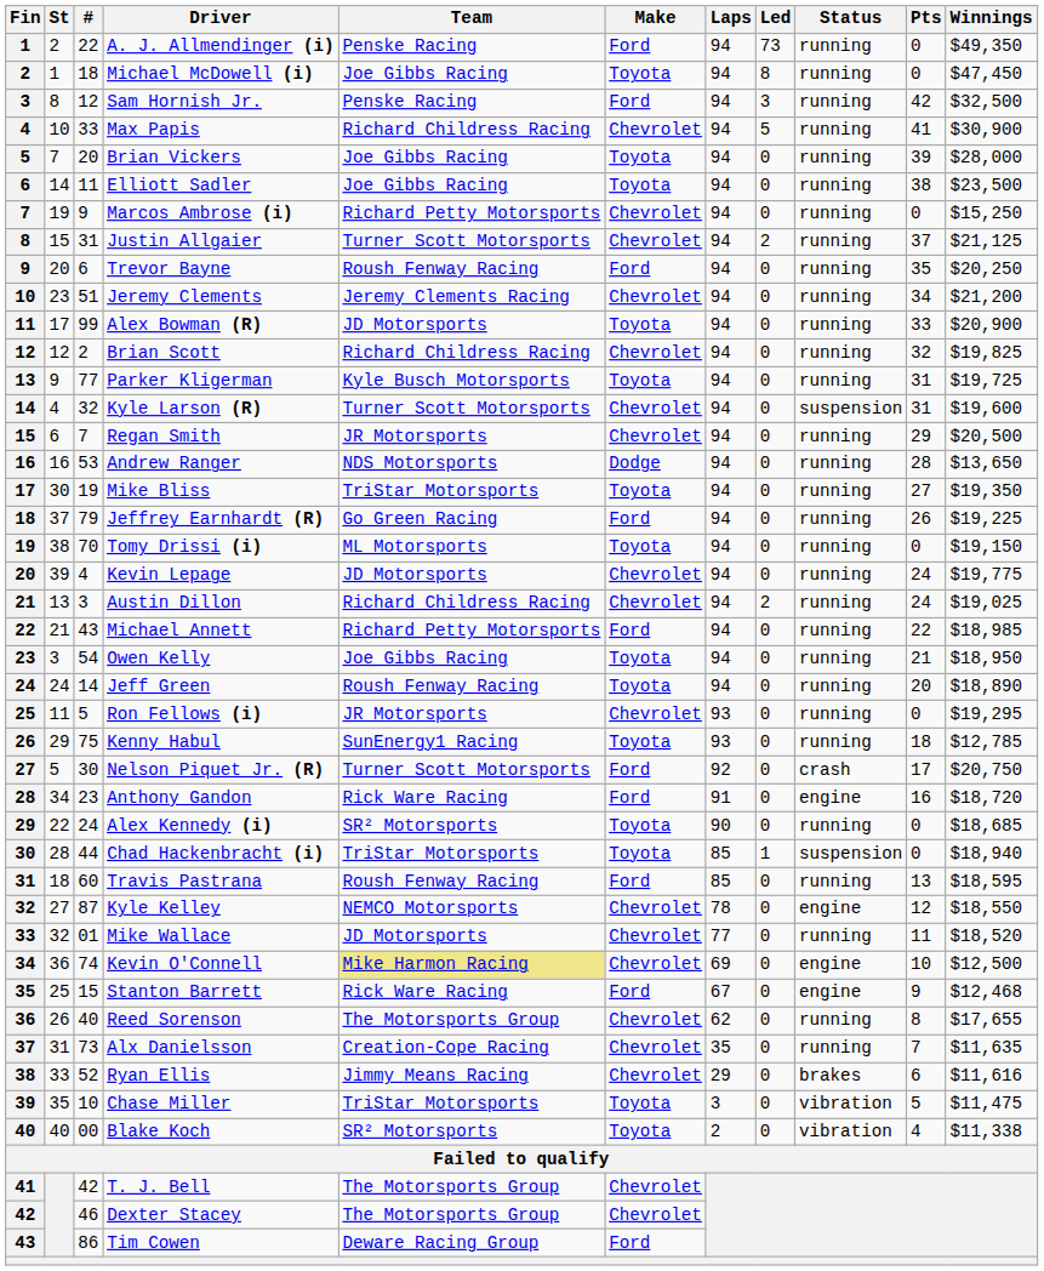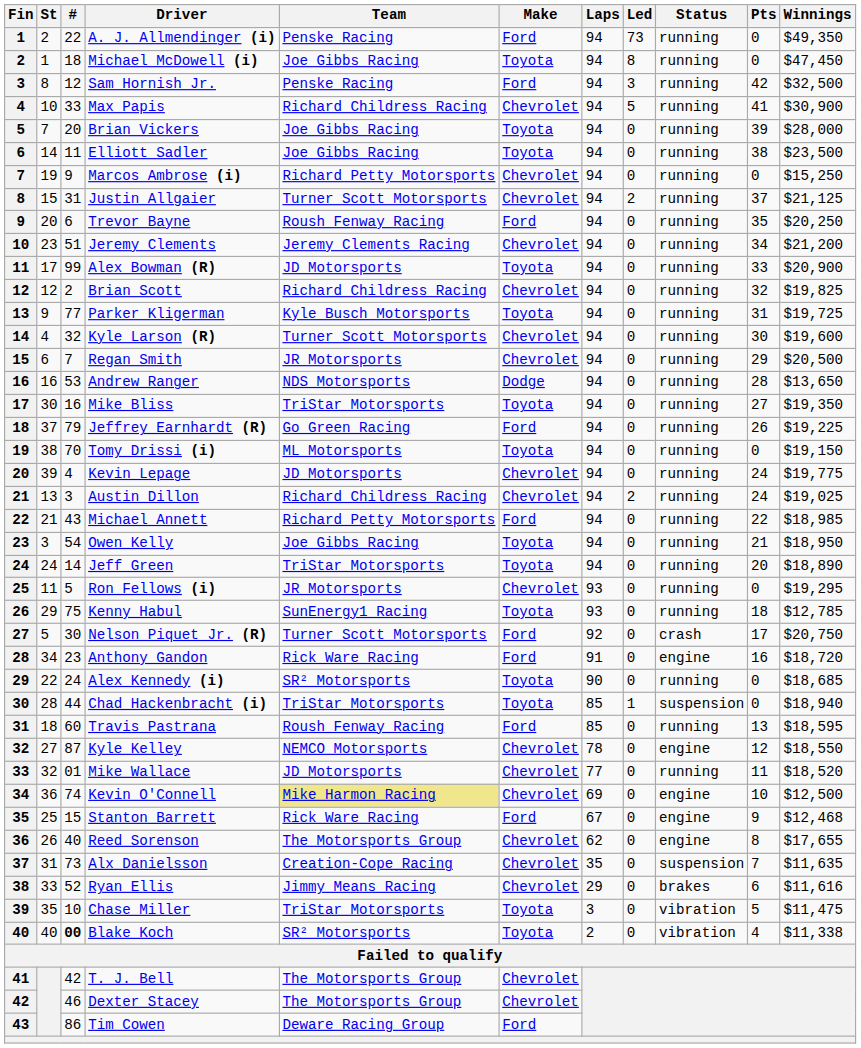Kyle Larson (R) | Status: suspension -> running
Kyle Larson (R) | Pts: 31 -> 30
Mike Bliss | #: 19 -> 16
Jeff Green | Team: Roush Fenway Racing -> TriStar Motorsports
Reed Sorenson | Status: running -> engine
Alx Danielsson | Status: running -> suspension
Blake Koch | #: normal -> bold
